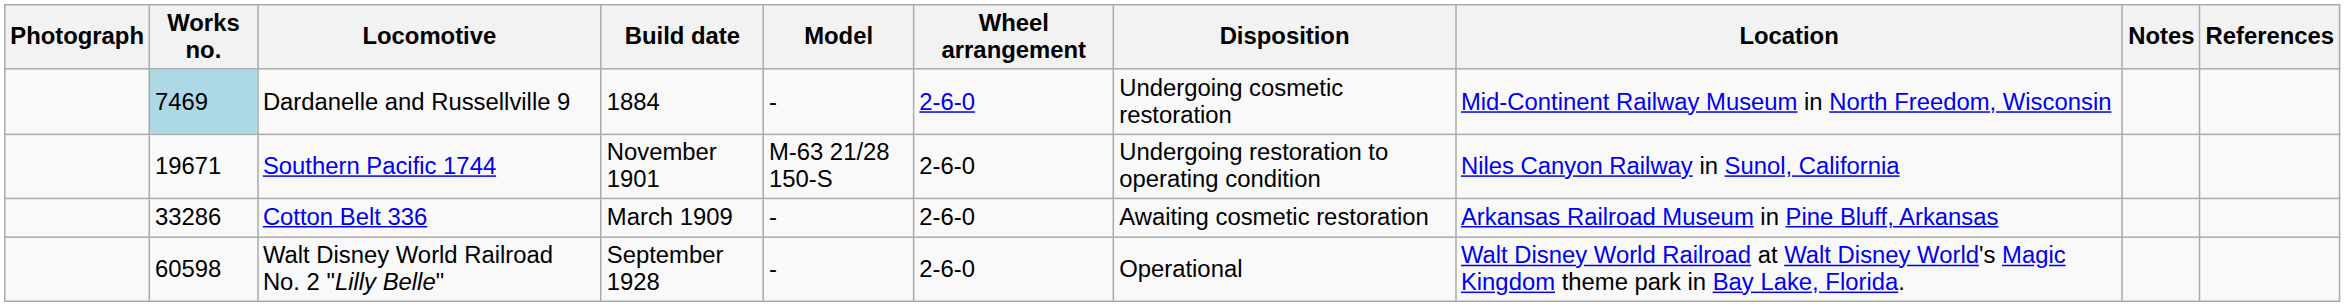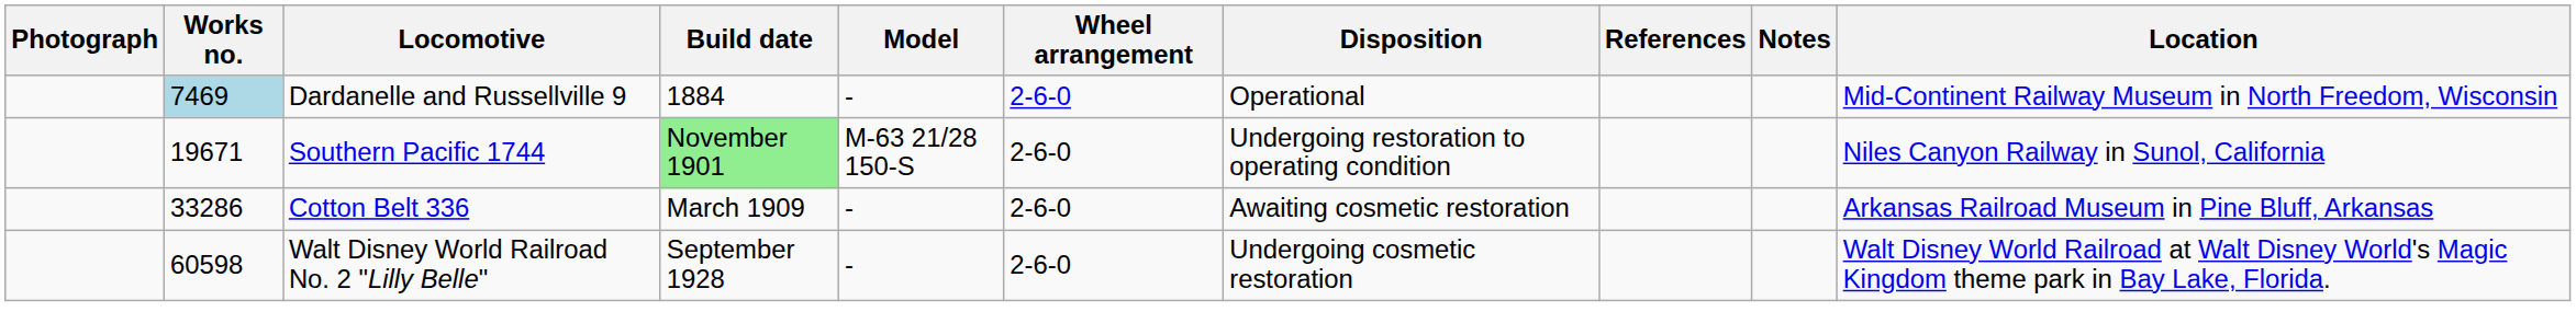columns swapped: Location <-> References
Dardanelle and Russellville 9 | Disposition: Undergoing cosmetic restoration -> Operational
Southern Pacific 1744 | Build date: no background -> lightgreen background
Walt Disney World Railroad No. 2 "Lilly Belle" | Disposition: Operational -> Undergoing cosmetic restoration
